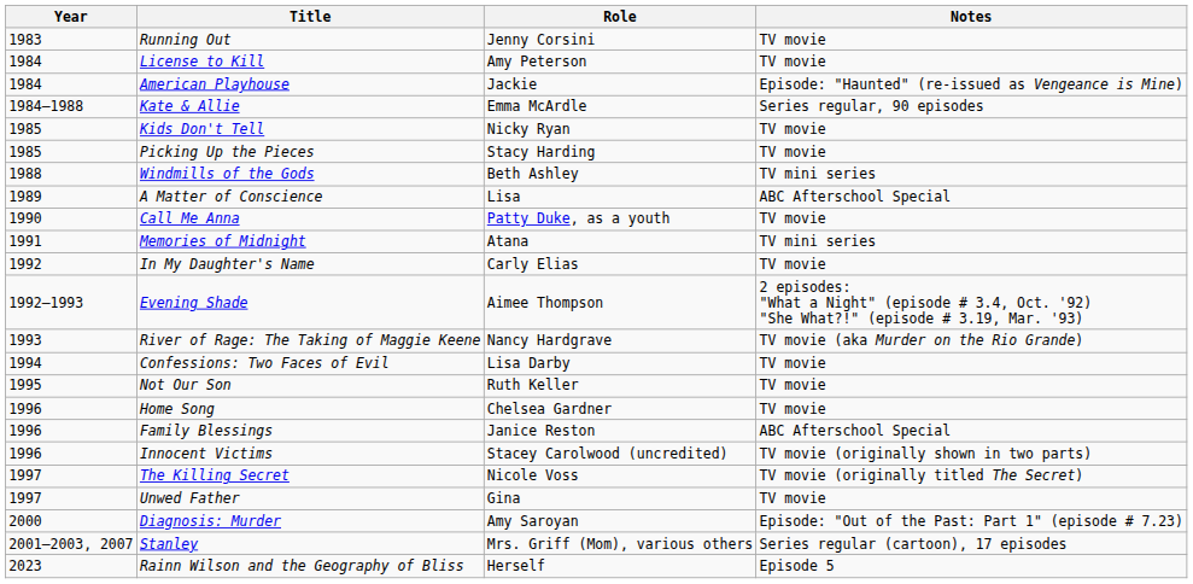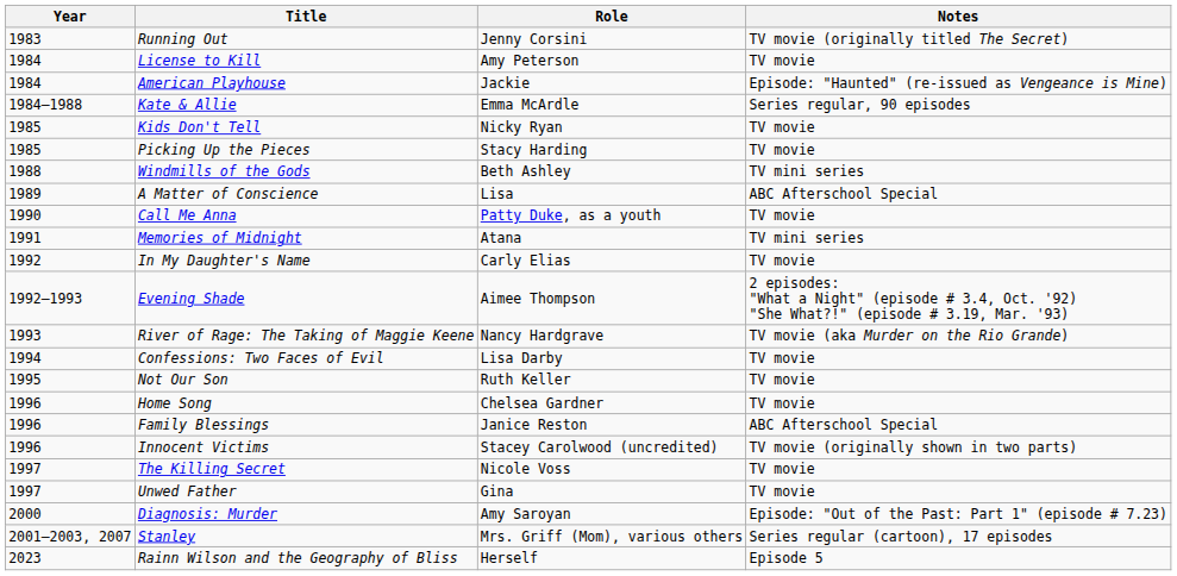Running Out | Notes: TV movie -> TV movie (originally titled The Secret)
The Killing Secret | Notes: TV movie (originally titled The Secret) -> TV movie
